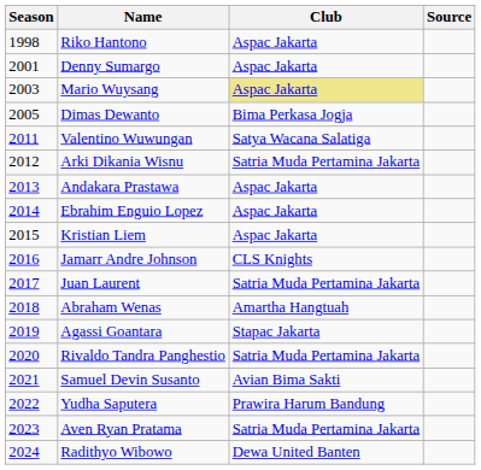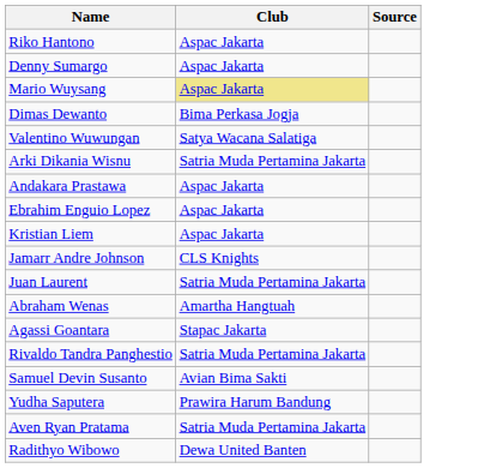- column: Season | 1998 | 2001 | 2003 | 2005 | 2011 | 2012 | 2013 | 2014 | 2015 | 2016 | 2017 | 2018 | 2019 | 2020 | 2021 | 2022 | 2023 | 2024
